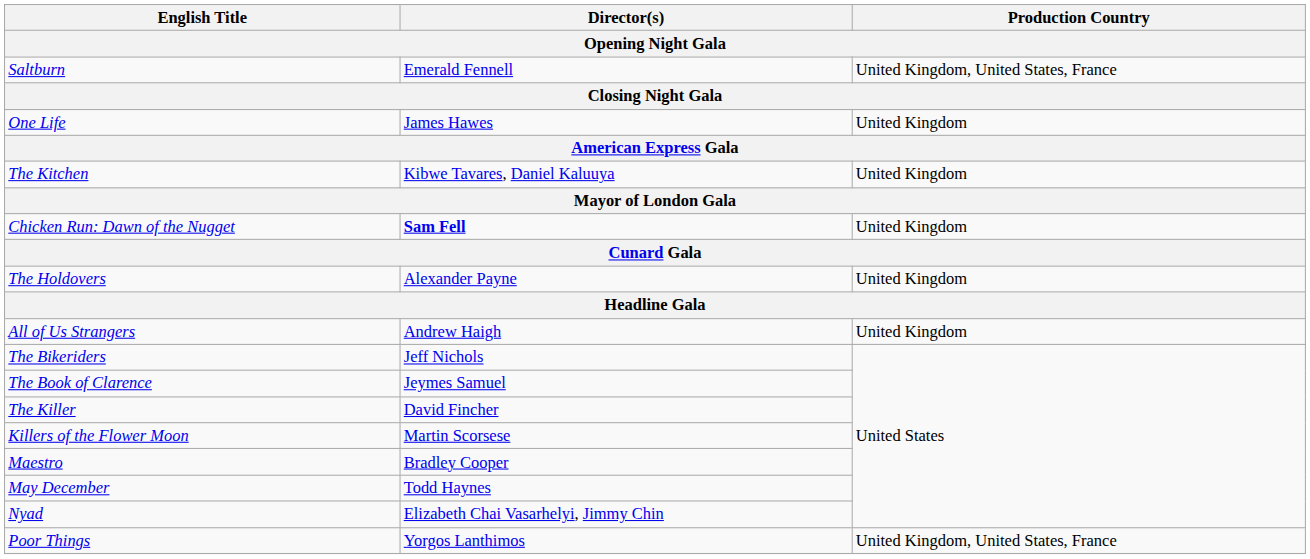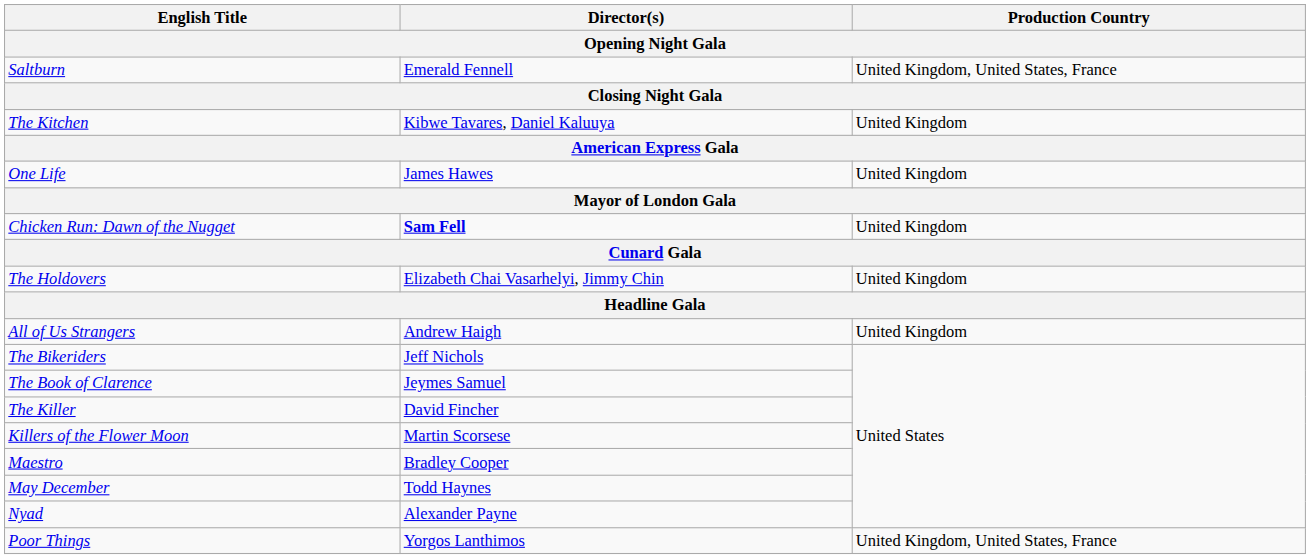rows swapped: The Kitchen <-> One Life
The Holdovers | Director(s): Alexander Payne -> Elizabeth Chai Vasarhelyi, Jimmy Chin
Nyad | Director(s): Elizabeth Chai Vasarhelyi, Jimmy Chin -> Alexander Payne
